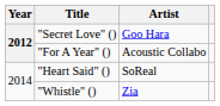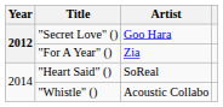"For A Year" () | Artist: Acoustic Collabo -> Zia
"Whistle" () | Artist: Zia -> Acoustic Collabo
